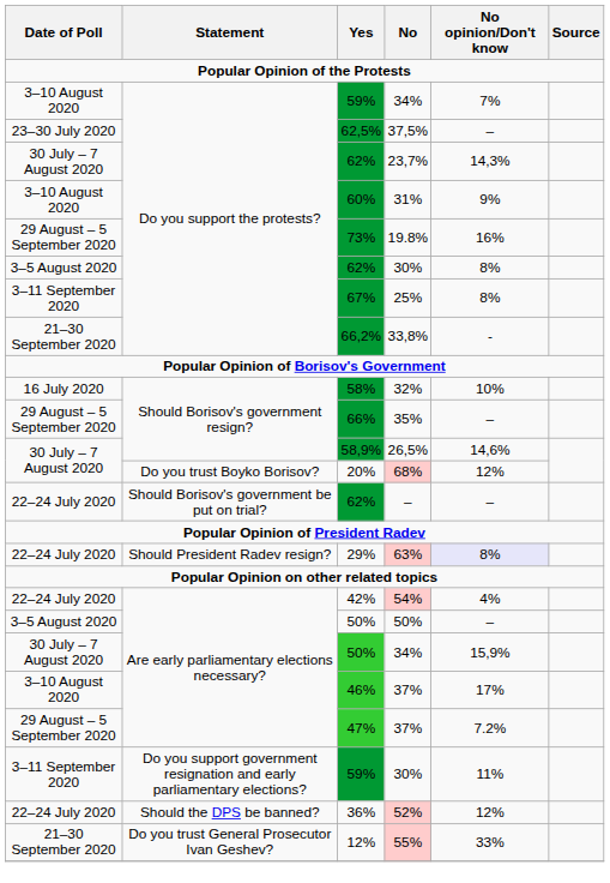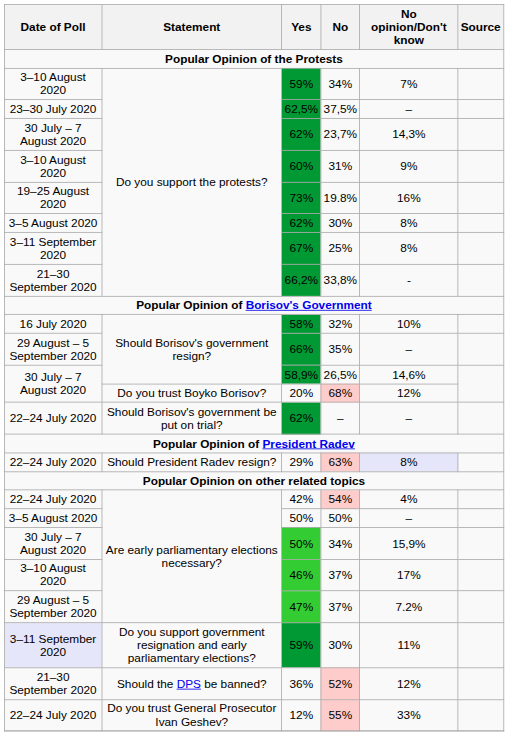19.8% | Date of Poll: 29 August – 5 September 2020 -> 19–25 August 2020
59% / 30% | Date of Poll: no background -> lavender background
52% | Date of Poll: 22–24 July 2020 -> 21–30 September 2020
55% | Date of Poll: 21–30 September 2020 -> 22–24 July 2020
